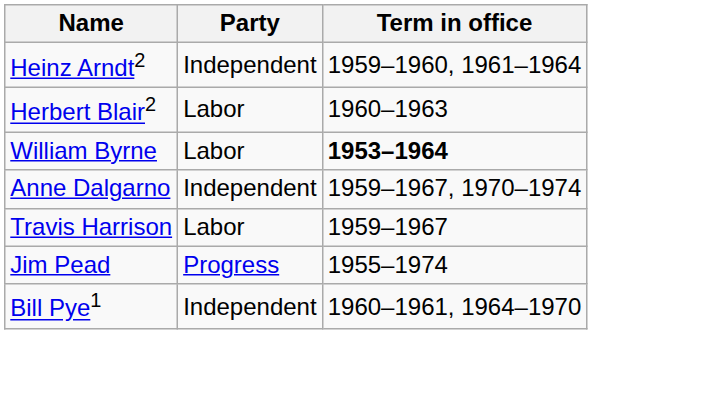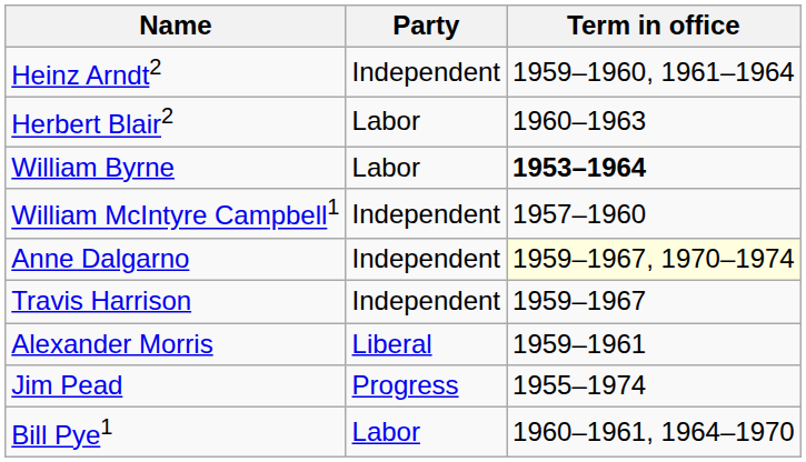+ row: William McIntyre Campbell1 | Independent | 1957–1960
Anne Dalgarno | Term in office: no background -> lightyellow background
Travis Harrison | Party: Labor -> Independent
+ row: Alexander Morris | Liberal | 1959–1961
Bill Pye1 | Party: Independent -> Labor
